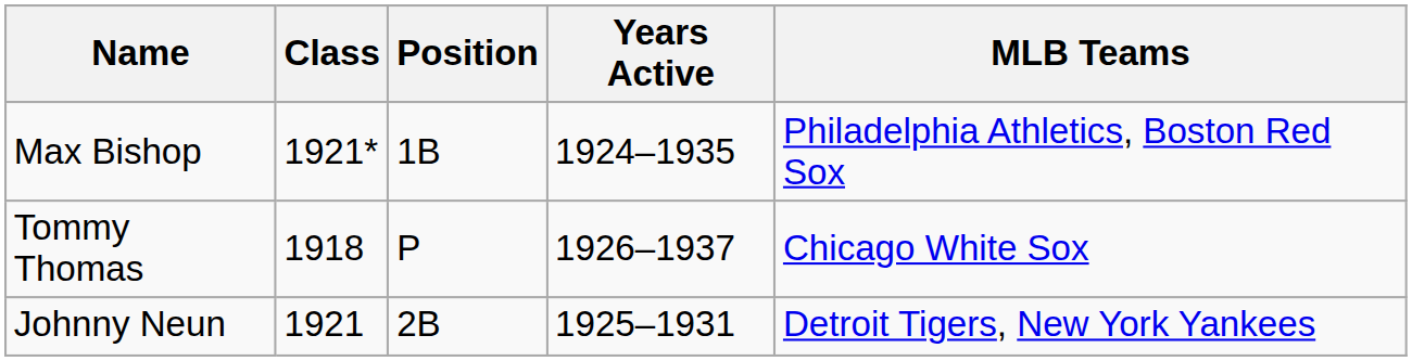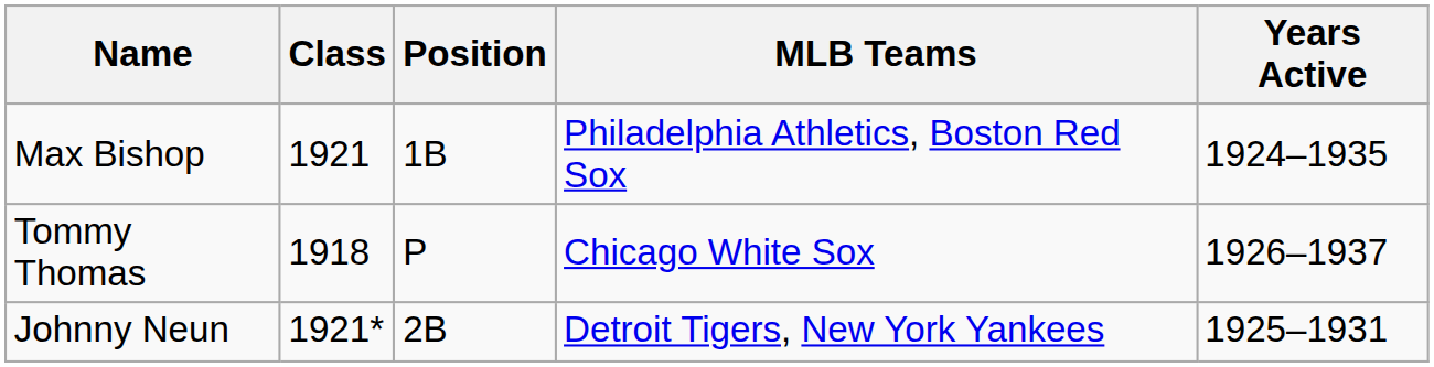columns swapped: MLB Teams <-> Years Active
Max Bishop | Class: 1921* -> 1921
Johnny Neun | Class: 1921 -> 1921*
